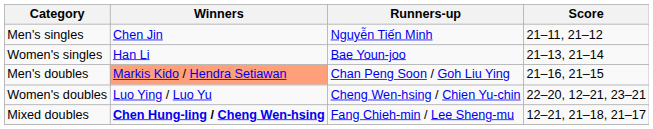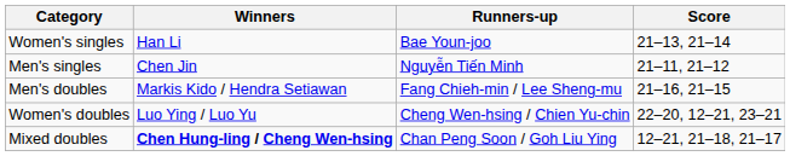rows swapped: Men's singles <-> Women's singles
Men's doubles | Winners: lightsalmon background -> no background
Men's doubles | Runners-up: Chan Peng Soon / Goh Liu Ying -> Fang Chieh-min / Lee Sheng-mu
Mixed doubles | Runners-up: Fang Chieh-min / Lee Sheng-mu -> Chan Peng Soon / Goh Liu Ying
